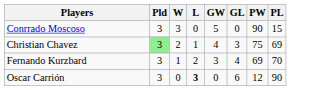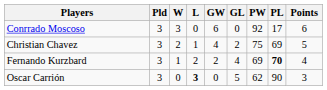+ column: Points | 6 | 5 | 4 | 3
Conrrado Moscoso | GW: 5 -> 6
Conrrado Moscoso | PW: 90 -> 92
Conrrado Moscoso | PL: 15 -> 17
Christian Chavez | Pld: lightgreen background -> no background
Christian Chavez | GL: 3 -> 2
Fernando Kurzbard | GW: 3 -> 2
Fernando Kurzbard | PL: normal -> bold
Oscar Carrión | GL: 6 -> 5
Oscar Carrión | PW: 12 -> 62
